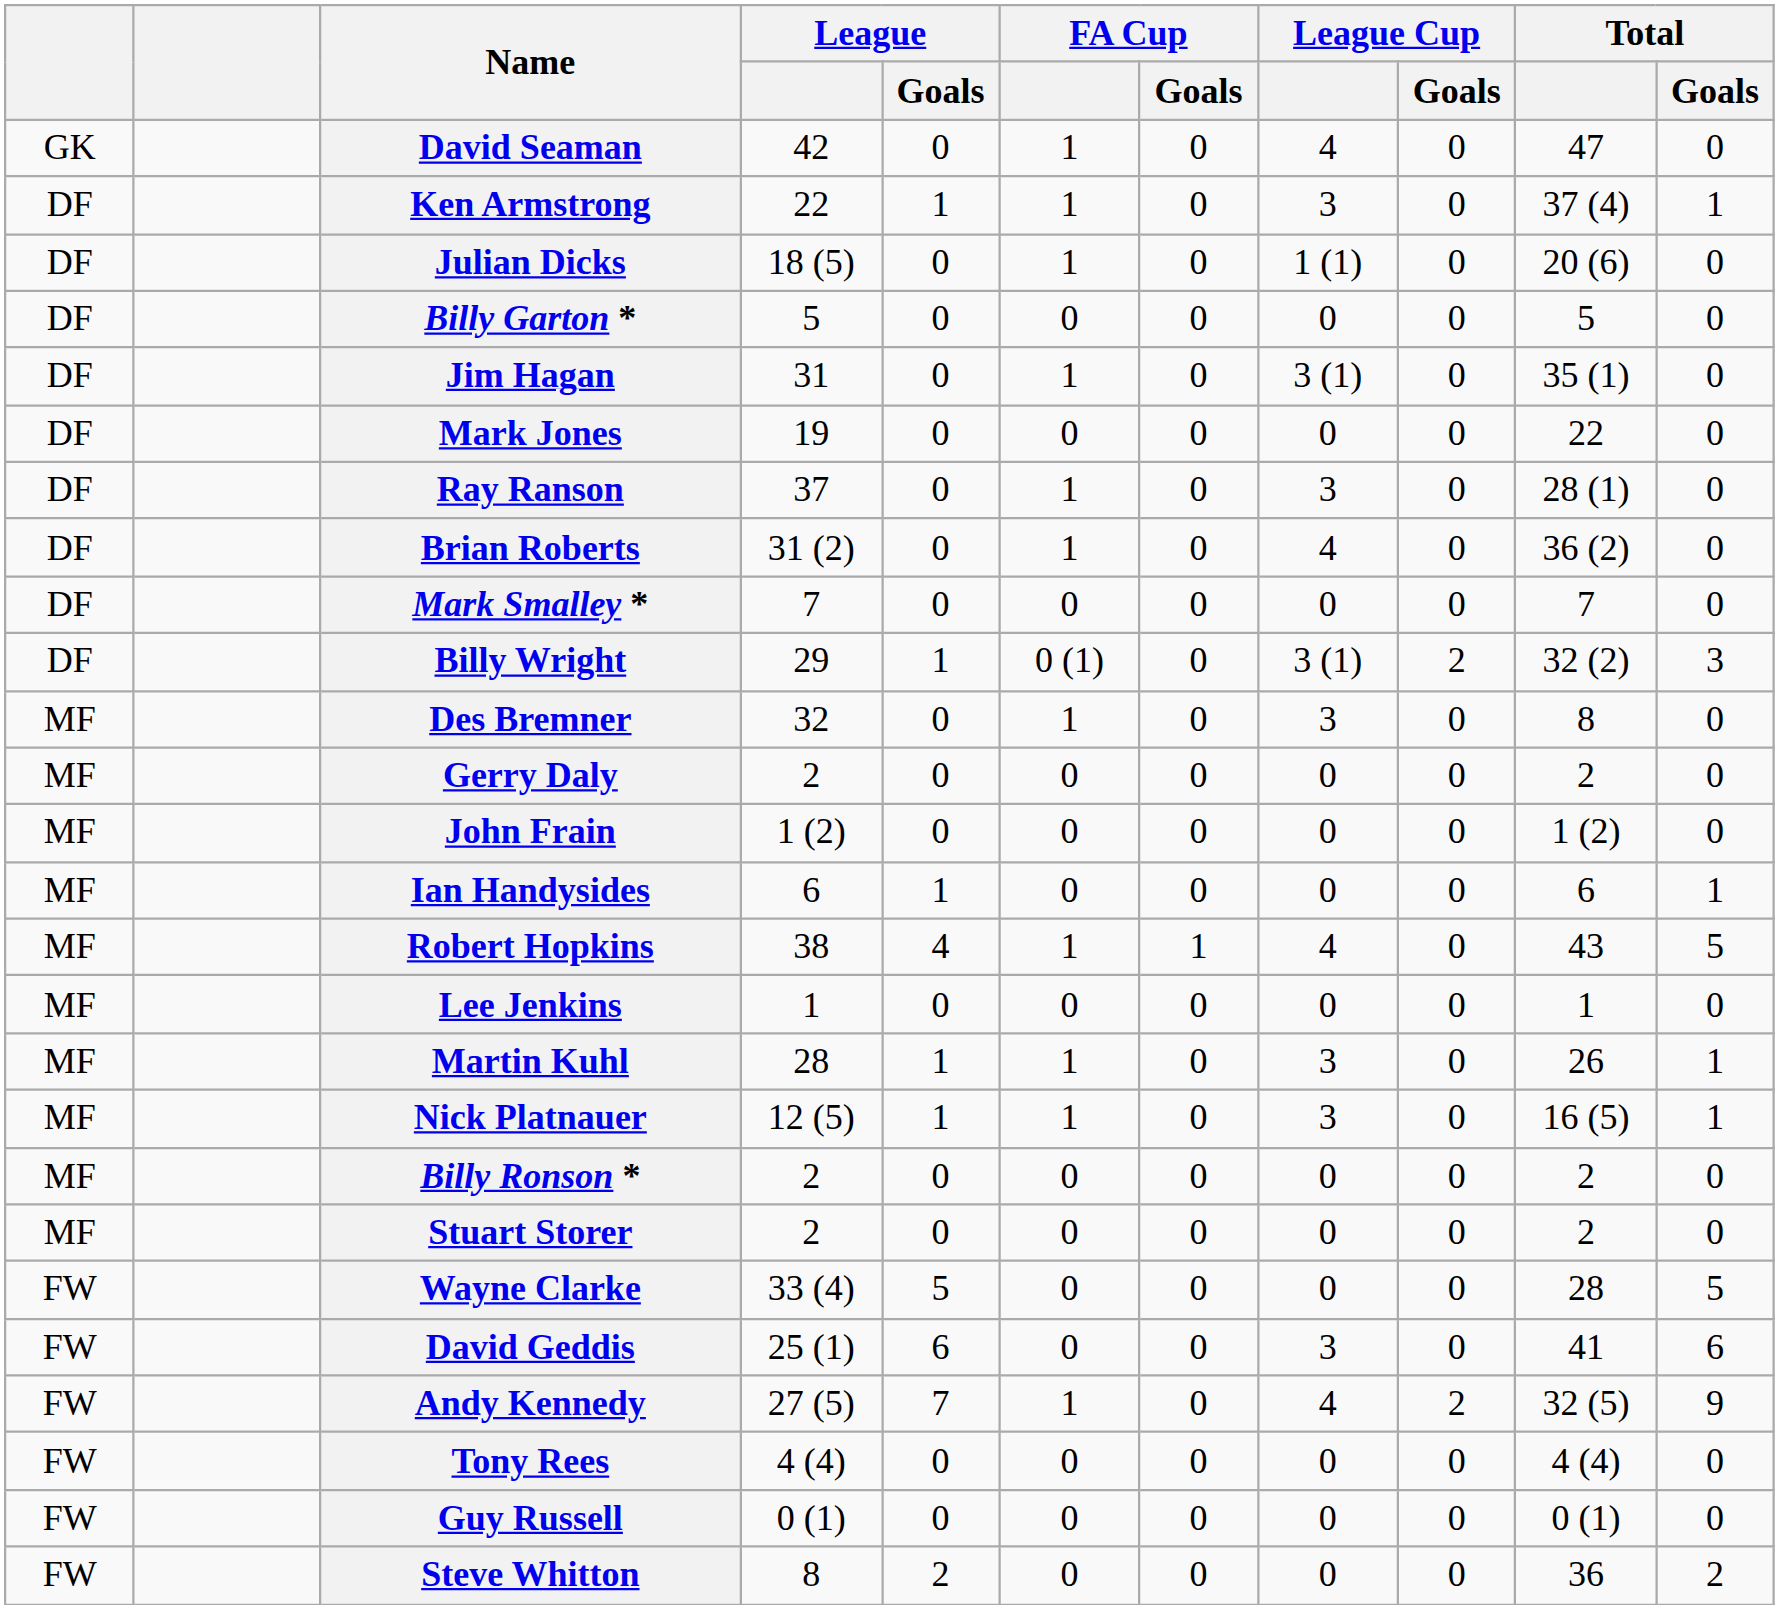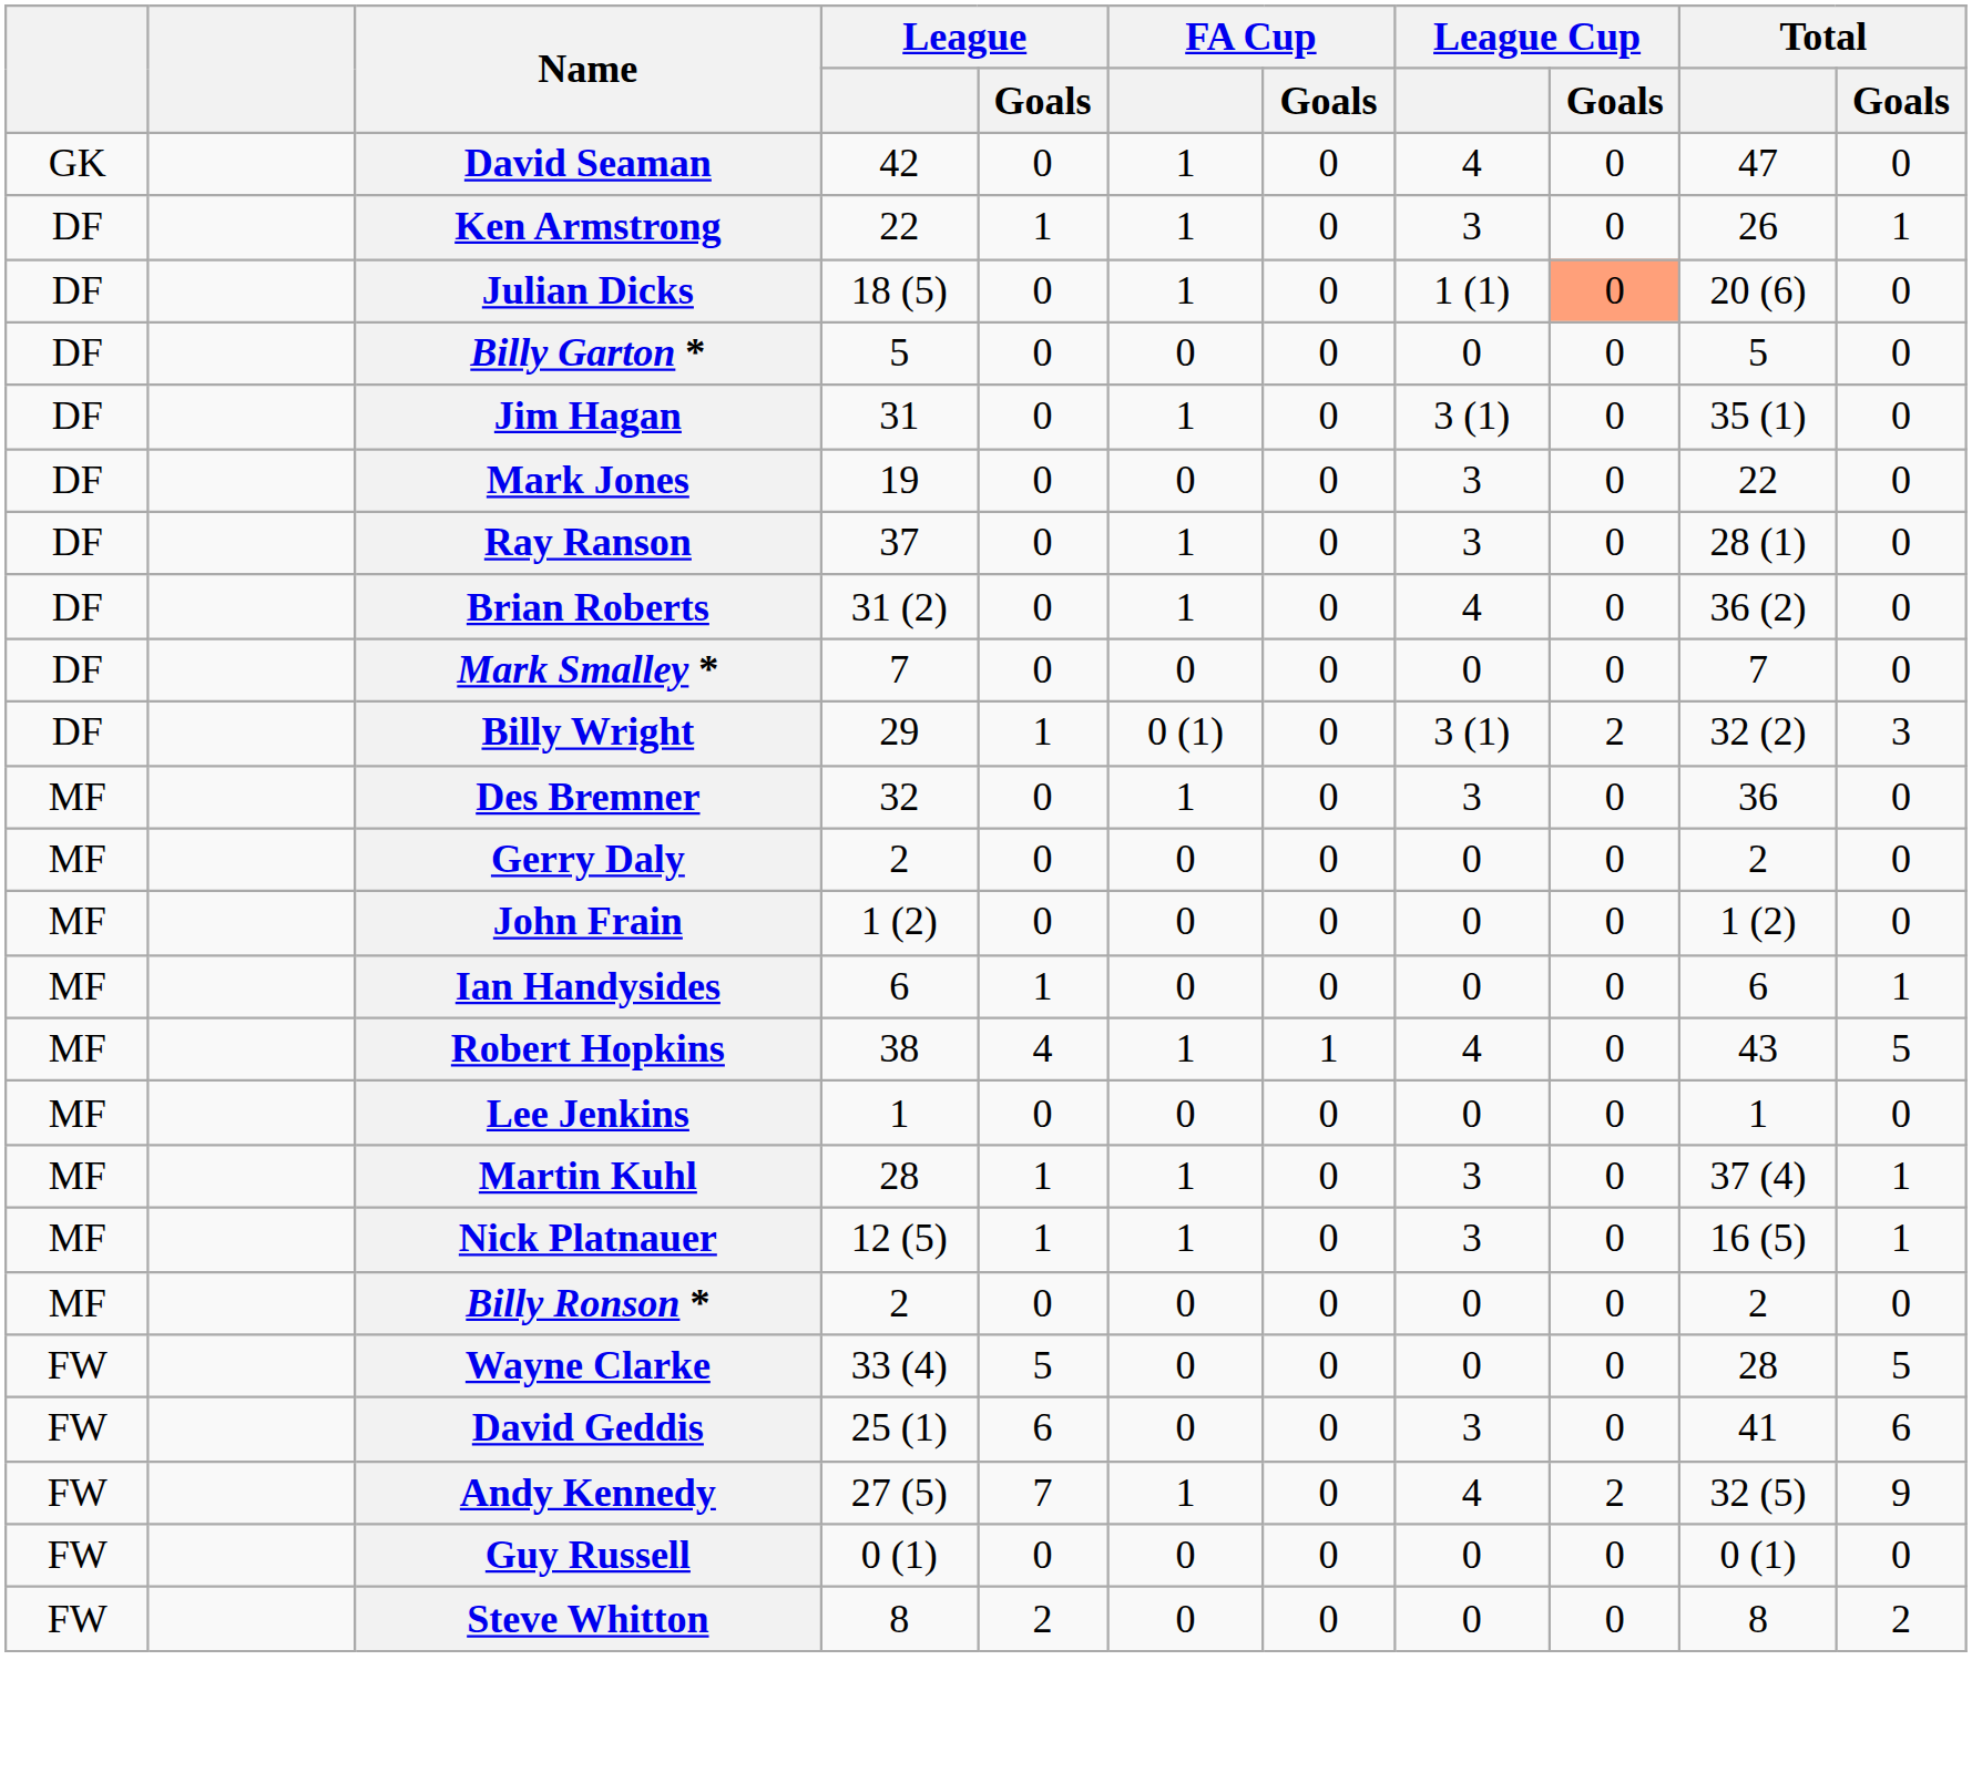Ken Armstrong | Total: 37 (4) -> 26
Julian Dicks | League Cup / Goals: no background -> lightsalmon background
Mark Jones | League Cup: 0 -> 3
Des Bremner | Total: 8 -> 36
Martin Kuhl | Total: 26 -> 37 (4)
- row: MF | Stuart Storer | 2 | 0 | 0 | 0 | 0 | 0 | 2 | 0
- row: FW | Tony Rees | 4 (4) | 0 | 0 | 0 | 0 | 0 | 4 (4) | 0
Steve Whitton | Total: 36 -> 8
